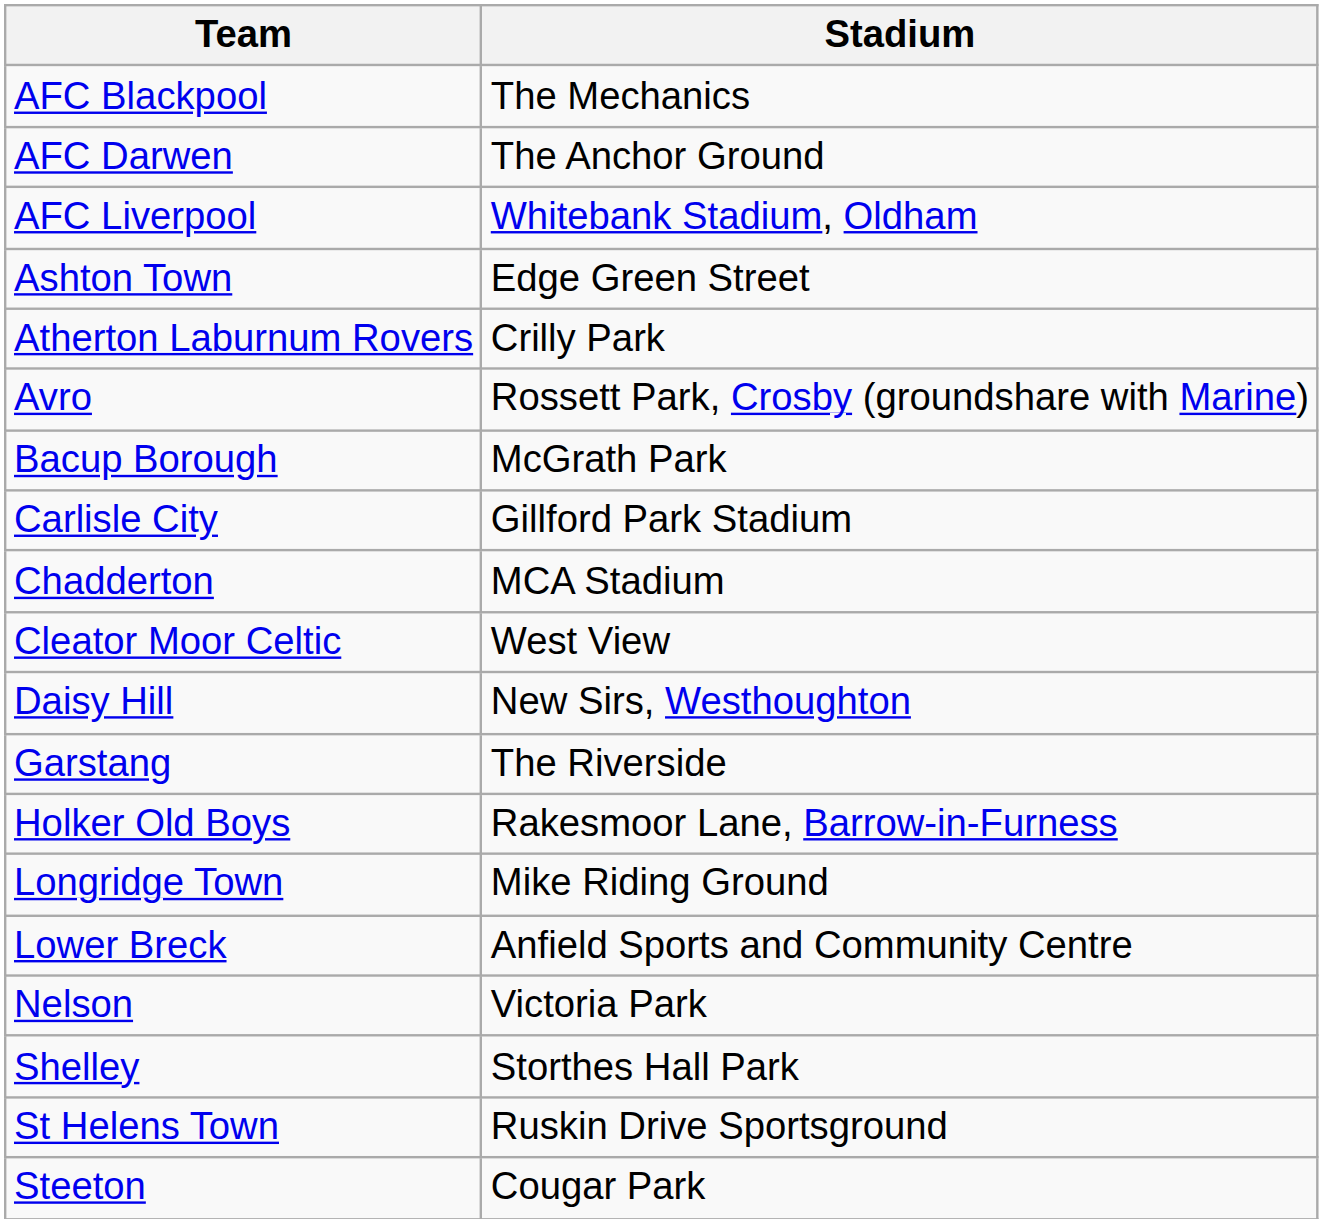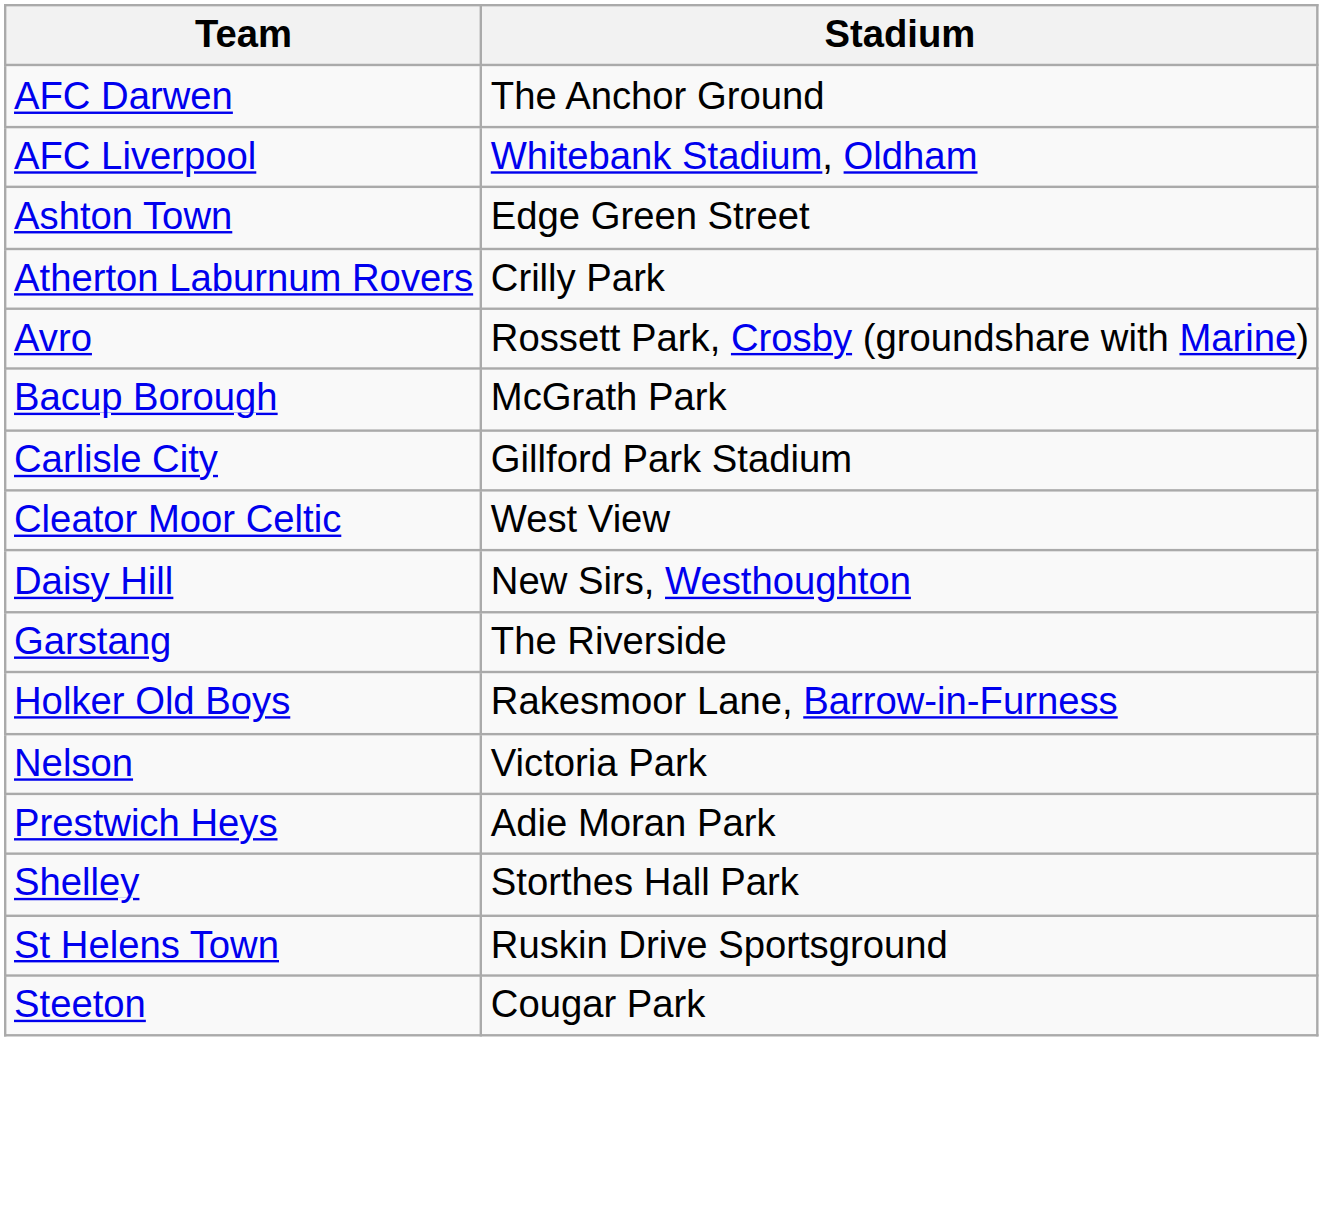- row: AFC Blackpool | The Mechanics
- row: Chadderton | MCA Stadium
- row: Longridge Town | Mike Riding Ground
- row: Lower Breck | Anfield Sports and Community Centre
+ row: Prestwich Heys | Adie Moran Park
